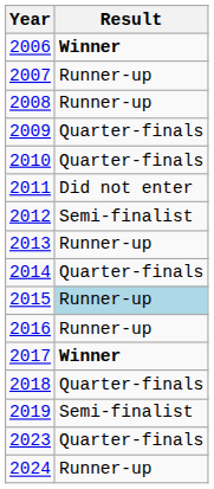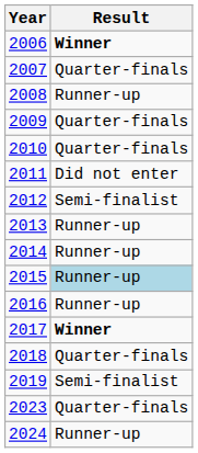2007 | Result: Runner-up -> Quarter-finals
2014 | Result: Quarter-finals -> Runner-up
